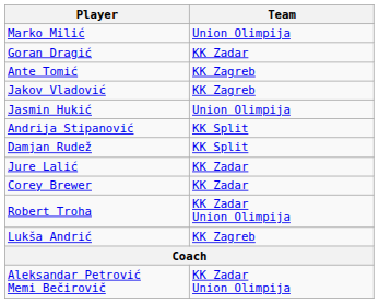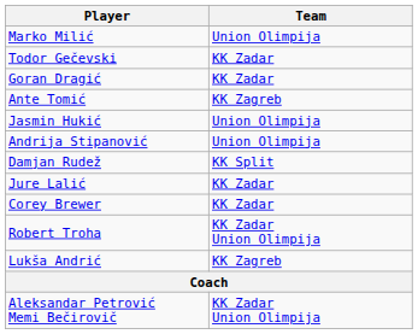+ row: Todor Gečevski | KK Zadar
- row: Jakov Vladović | KK Zagreb
Andrija Stipanović | Team: KK Split -> Union Olimpija
